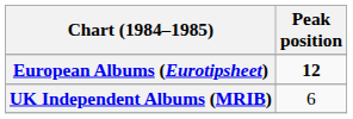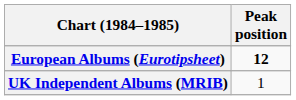UK Independent Albums (MRIB) | Peak position: 6 -> 1
